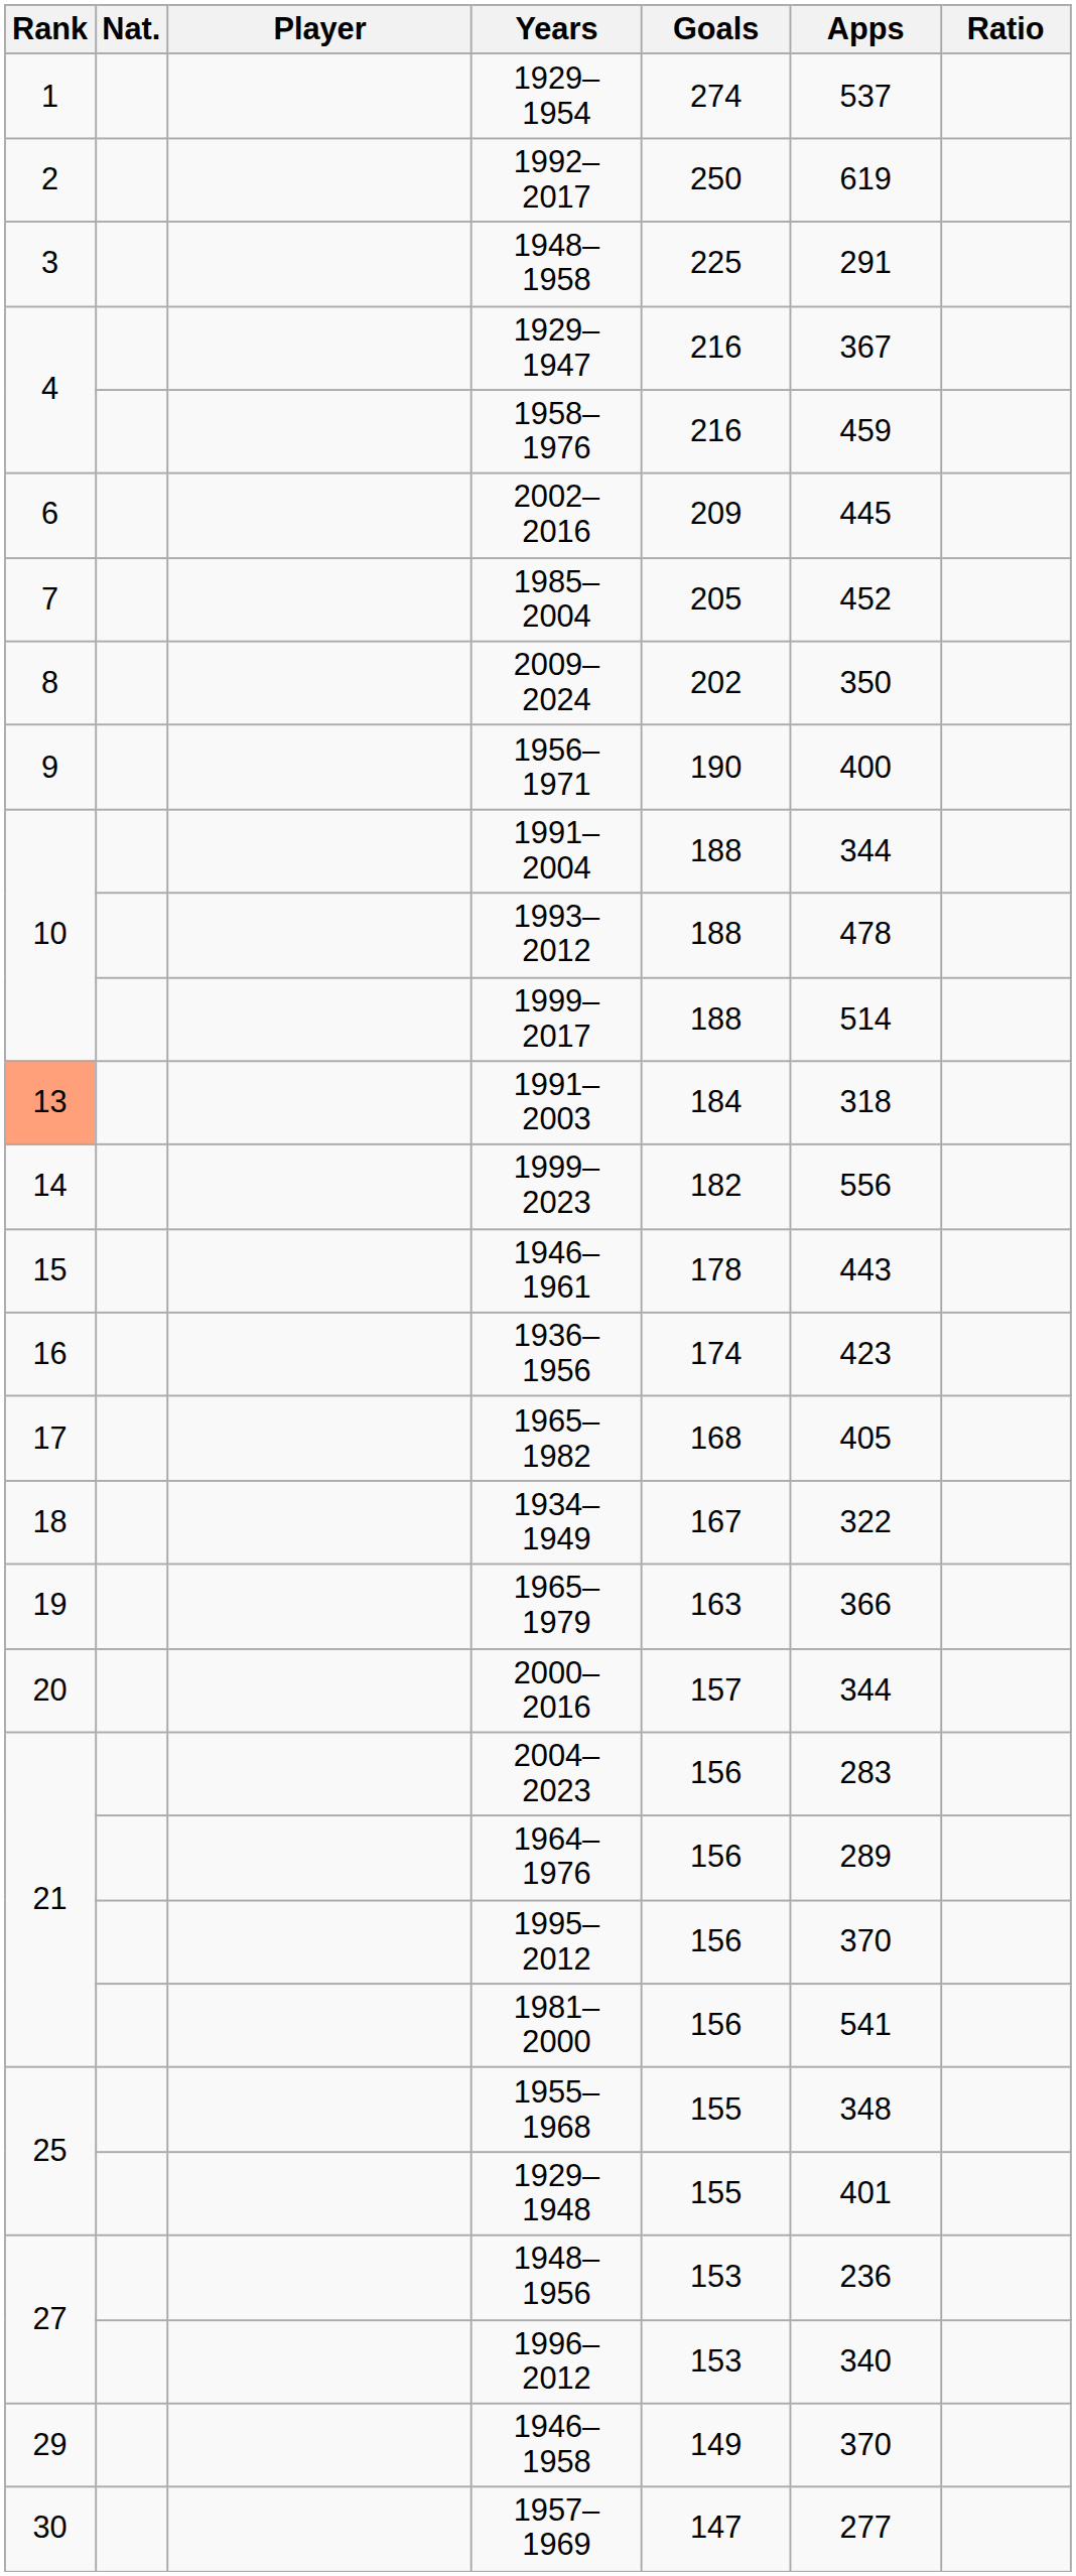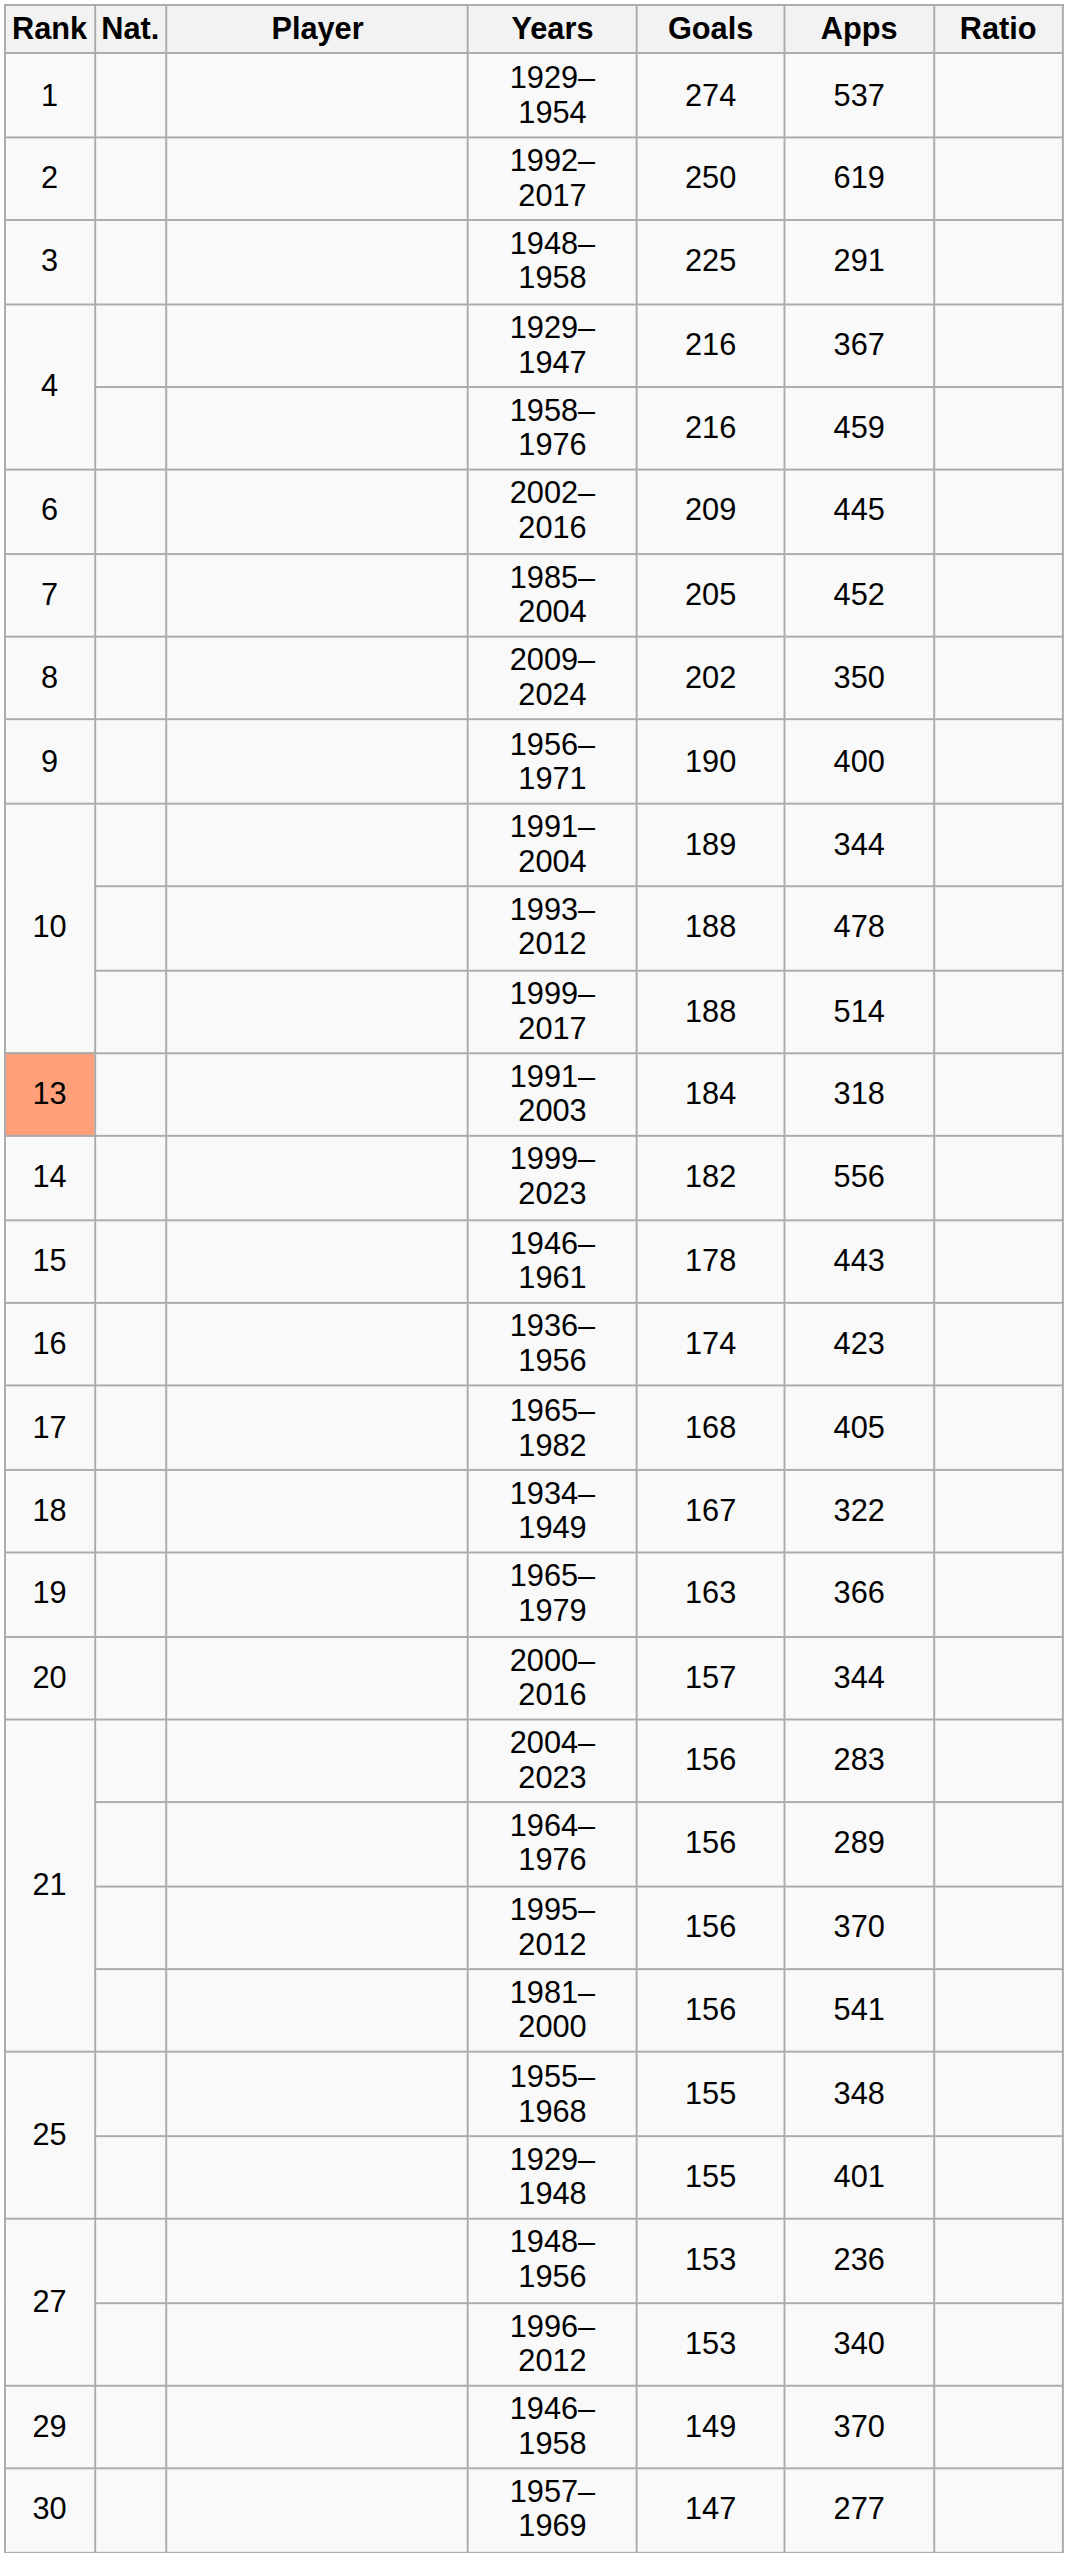1991–2004 | Goals: 188 -> 189
